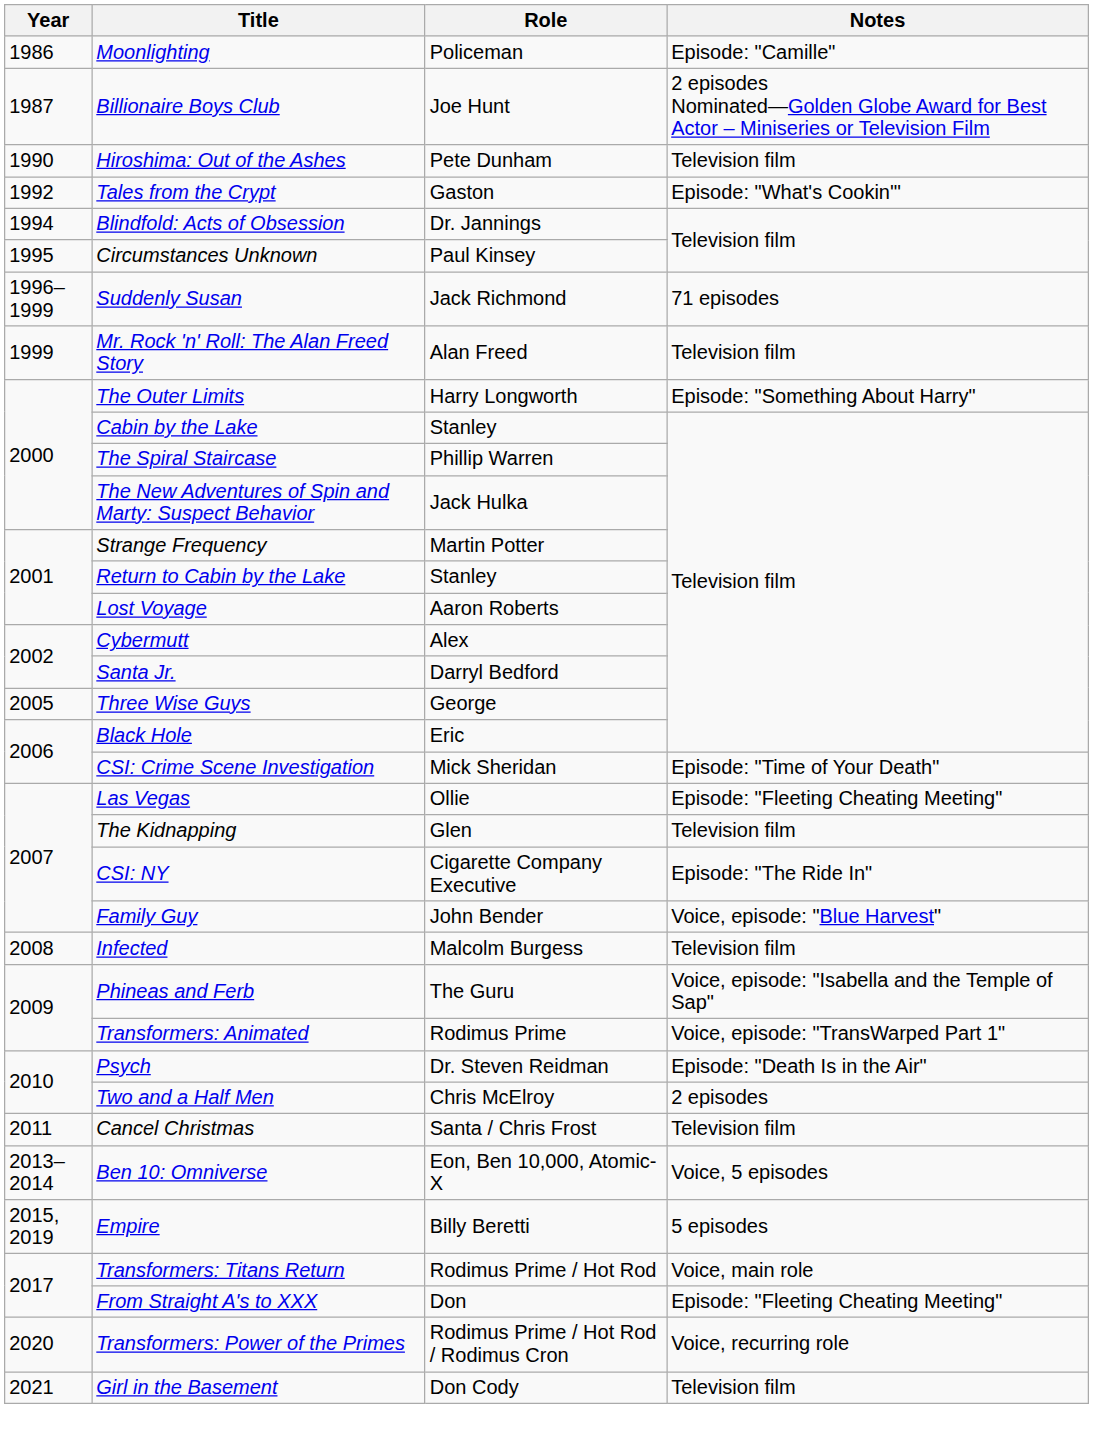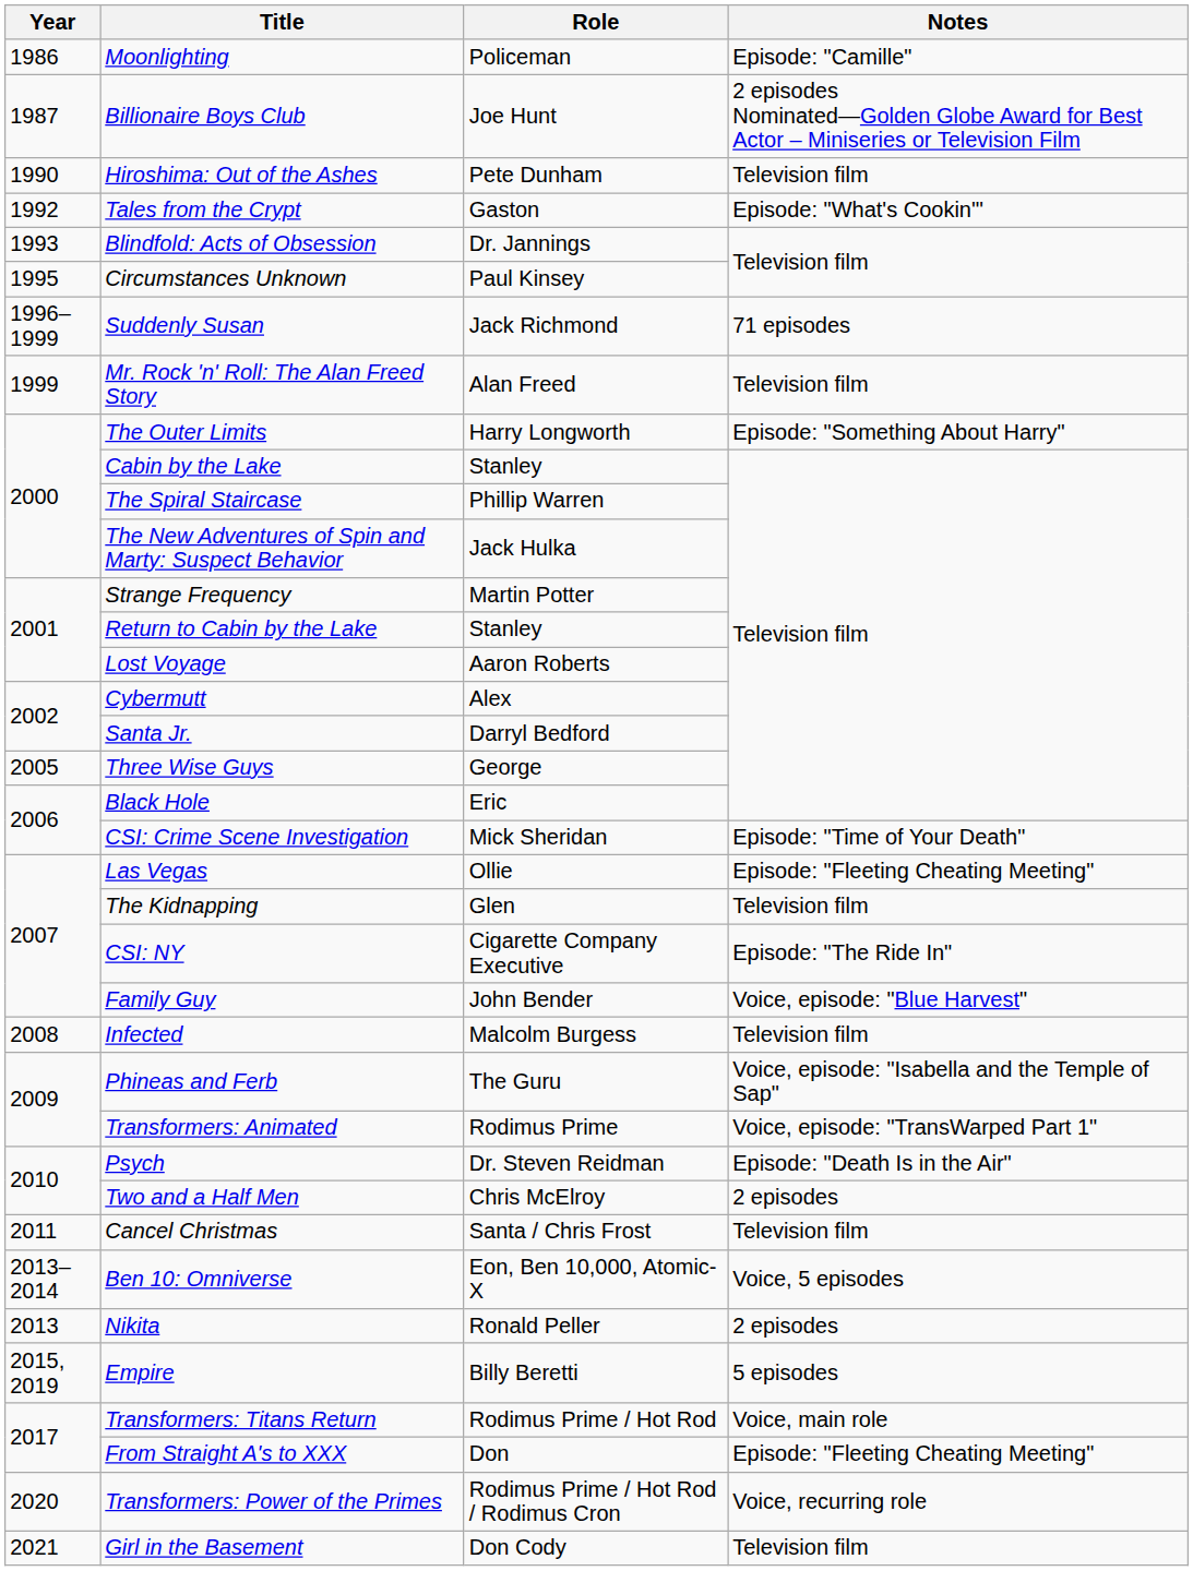Blindfold: Acts of Obsession | Year: 1994 -> 1993
+ row: 2013 | Nikita | Ronald Peller | 2 episodes
